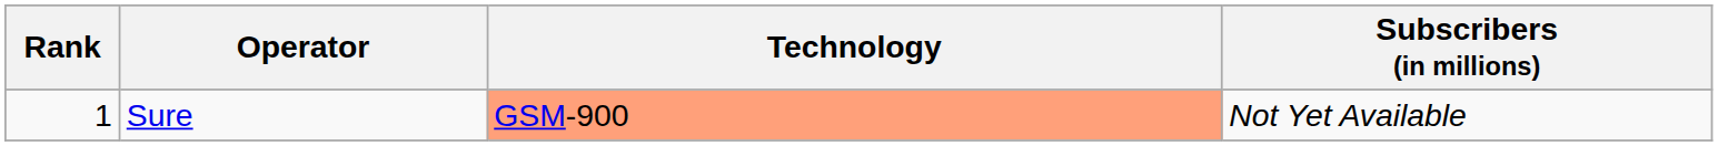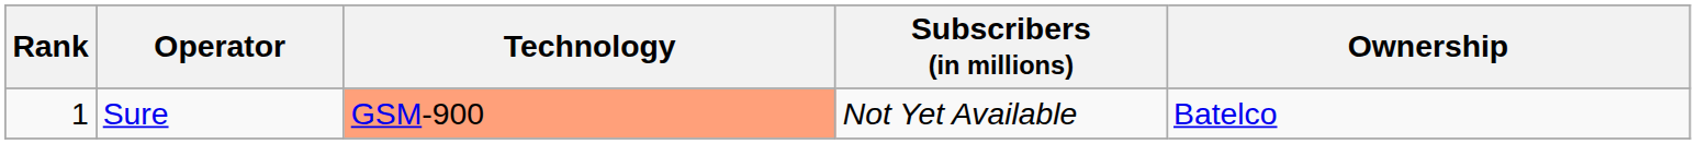+ column: Ownership | Batelco
